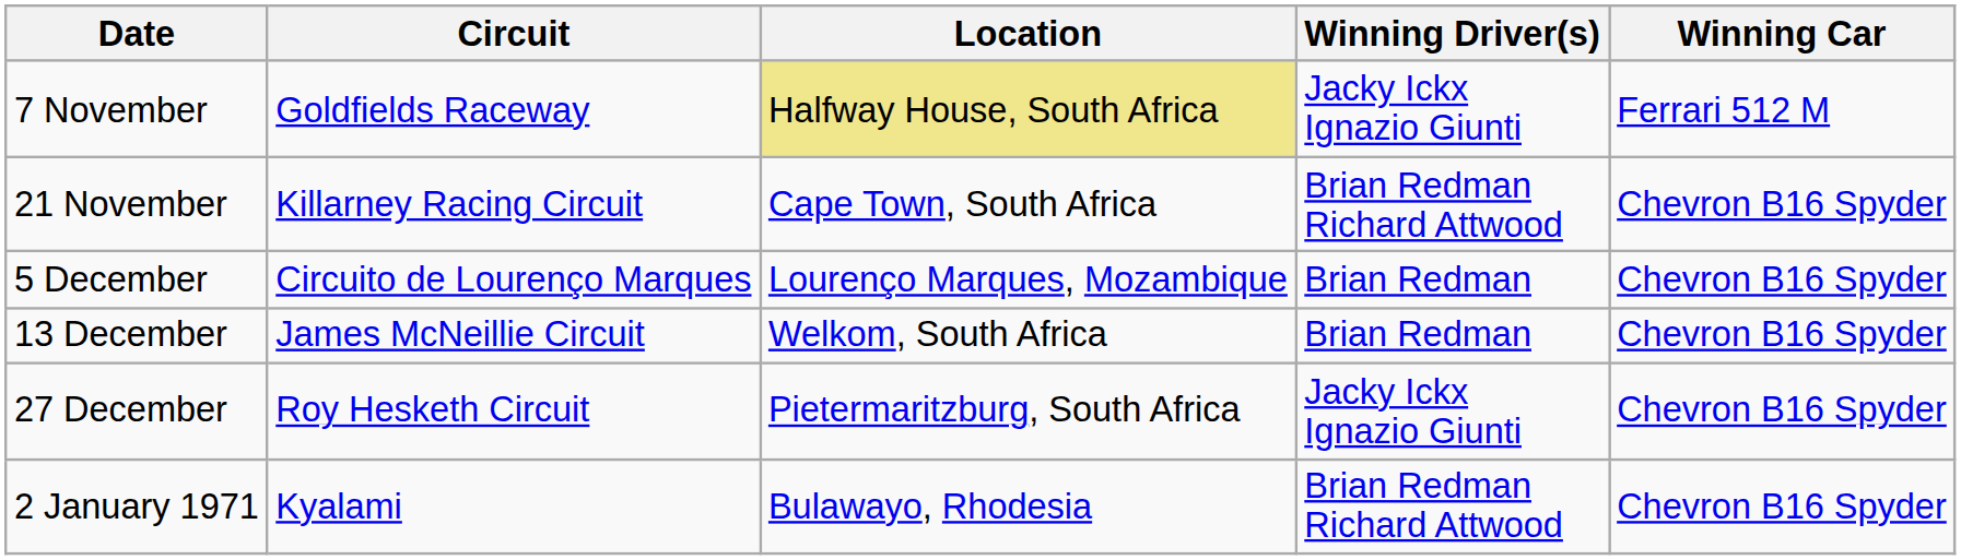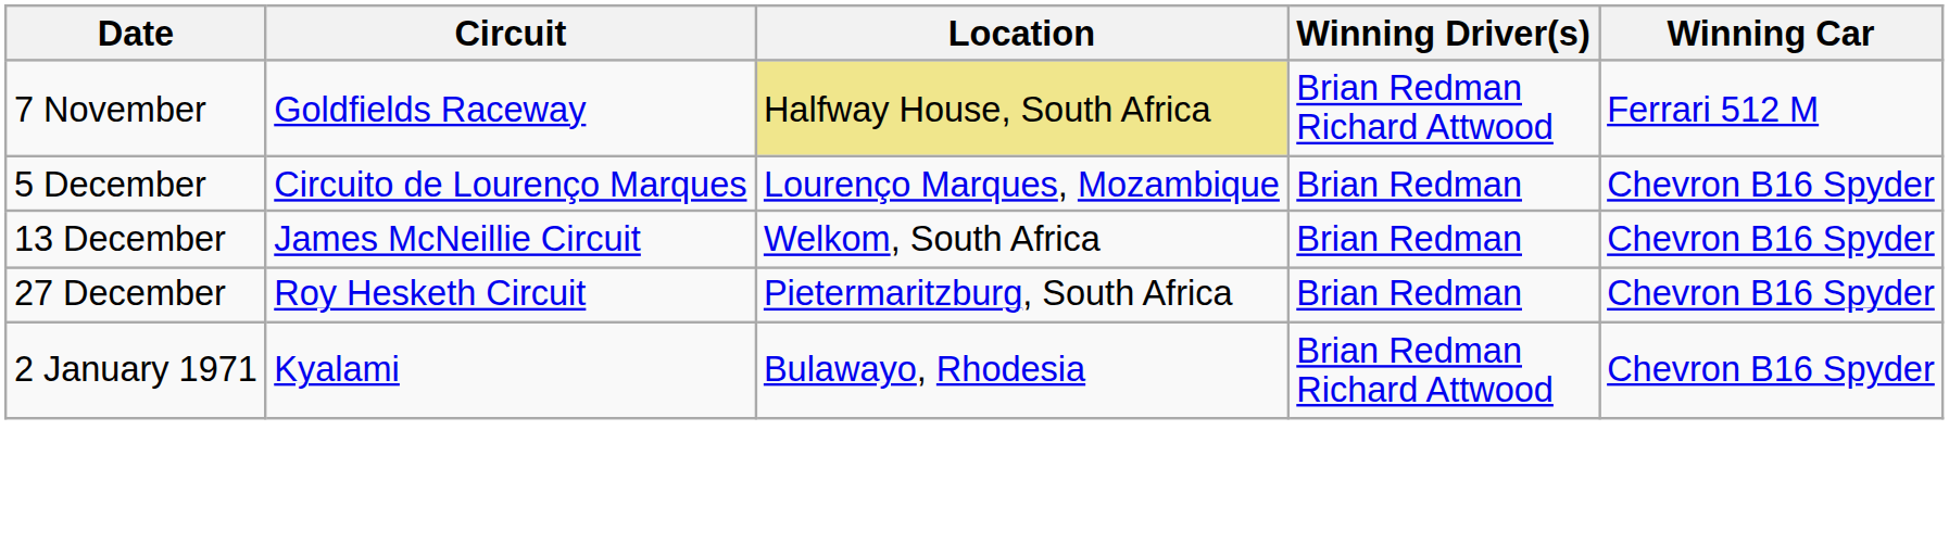7 November | Winning Driver(s): Jacky Ickx Ignazio Giunti -> Brian Redman Richard Attwood
- row: 21 November | Killarney Racing Circuit | Cape Town, South Africa | Brian Redman Richard Attwood | Chevron B16 Spyder
27 December | Winning Driver(s): Jacky Ickx Ignazio Giunti -> Brian Redman
